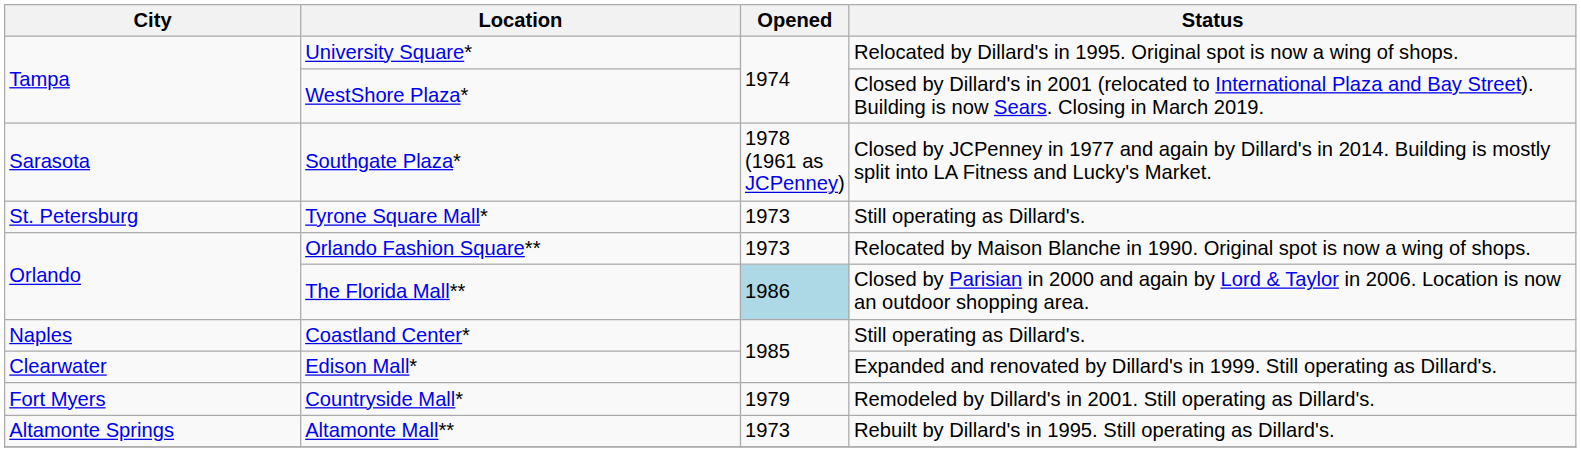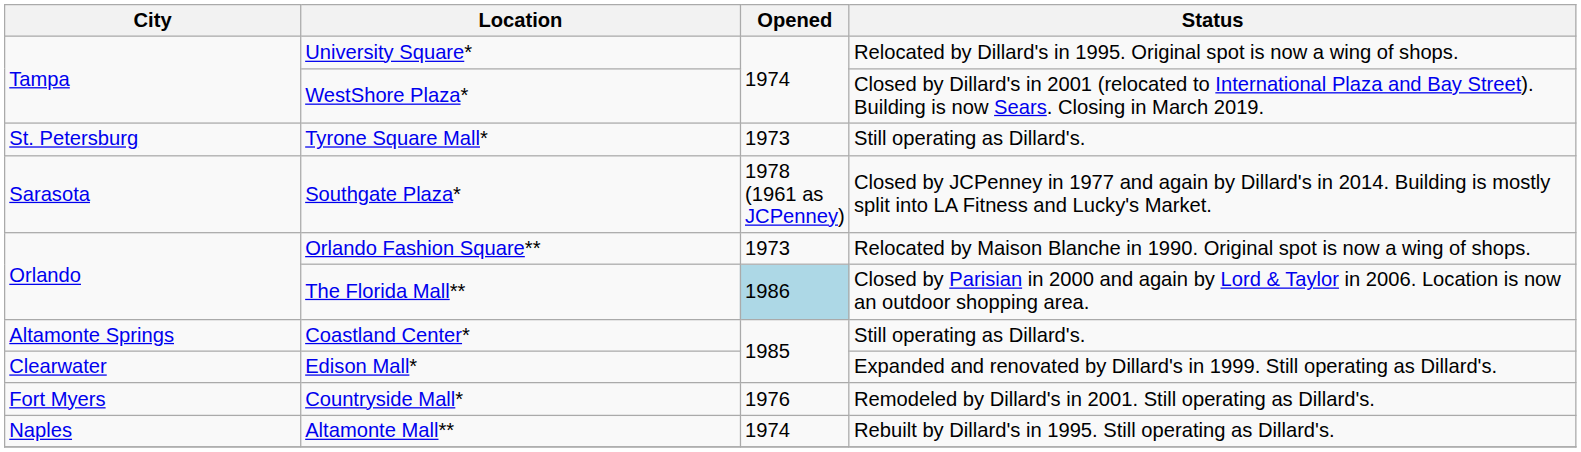rows swapped: Southgate Plaza* <-> Tyrone Square Mall*
Coastland Center* | City: Naples -> Altamonte Springs
Countryside Mall* | Opened: 1979 -> 1976
Altamonte Mall** | City: Altamonte Springs -> Naples
Altamonte Mall** | Opened: 1973 -> 1974
